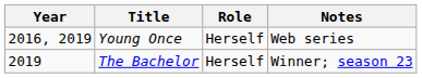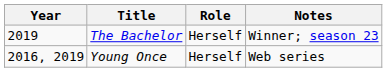rows swapped: Young Once <-> The Bachelor
